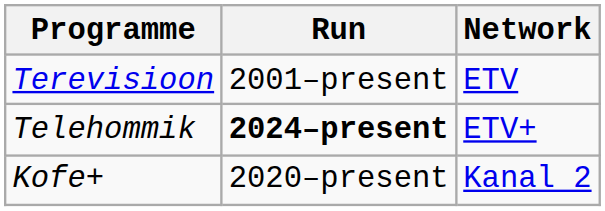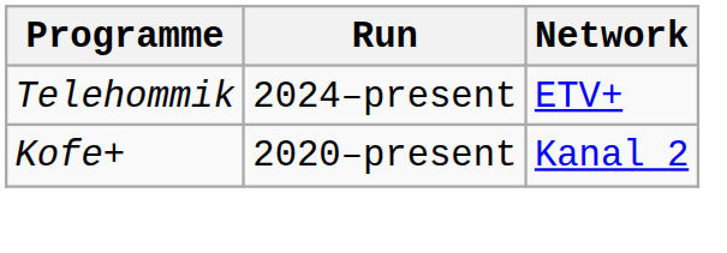- row: Terevisioon | 2001–present | ETV
Telehommik | Run: bold -> normal
